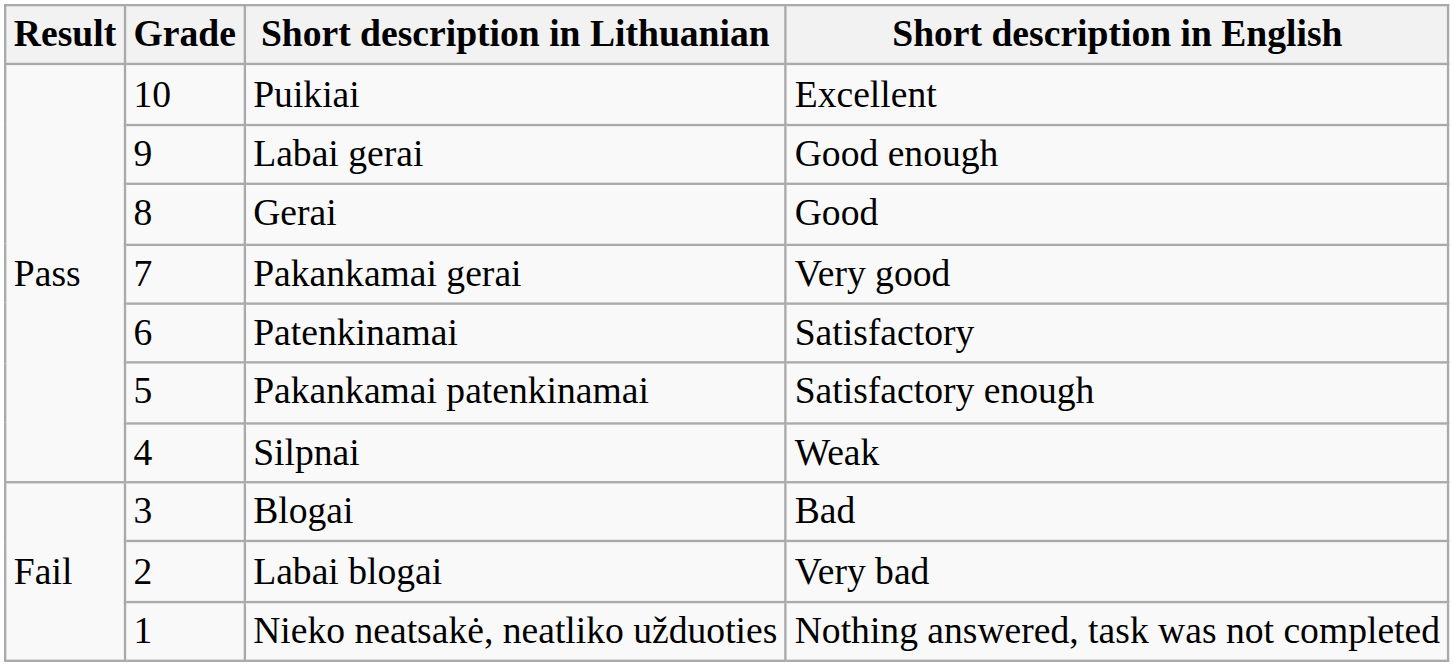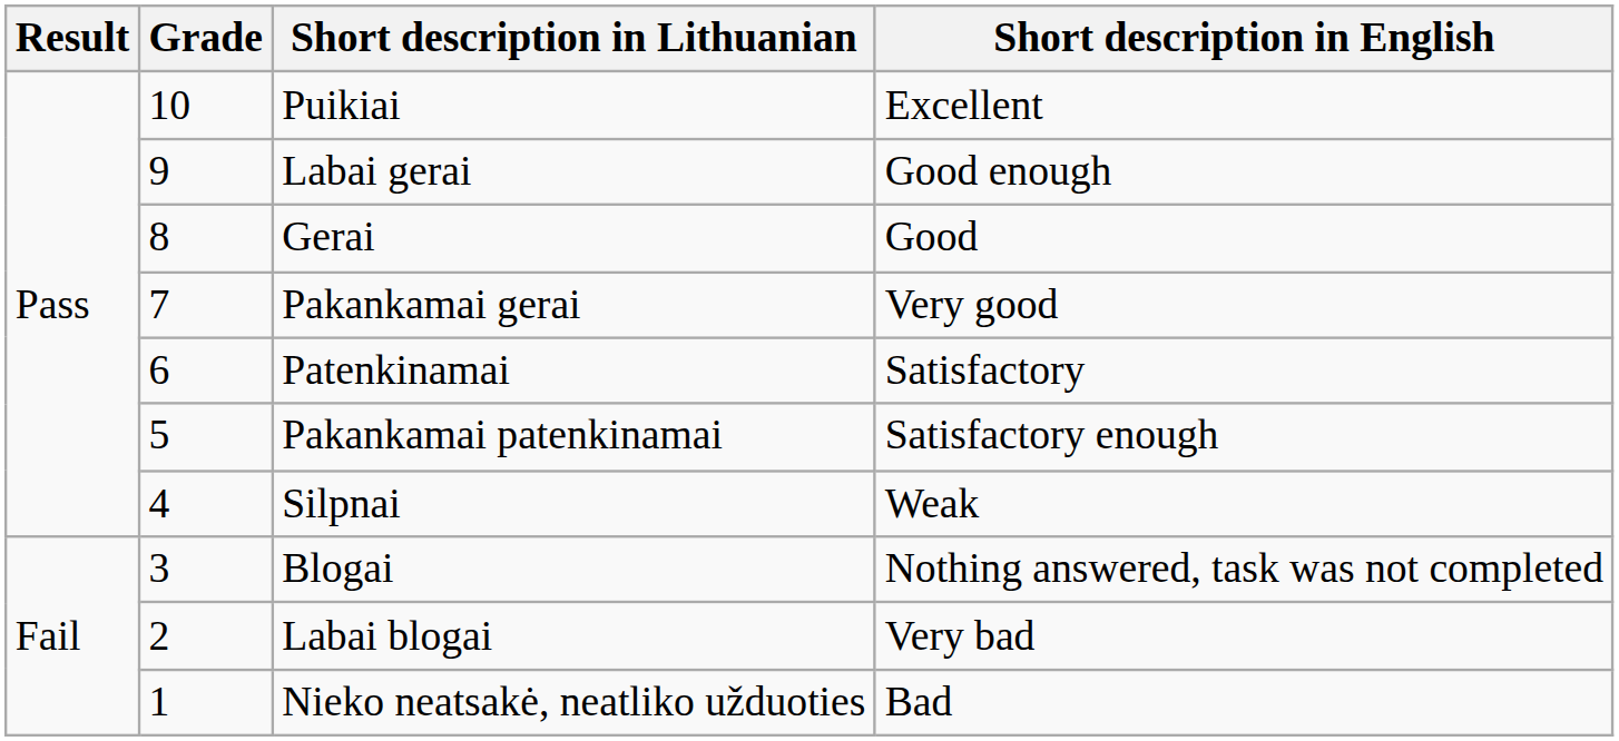Blogai | Short description in English: Bad -> Nothing answered, task was not completed
Nieko neatsakė, neatliko užduoties | Short description in English: Nothing answered, task was not completed -> Bad
